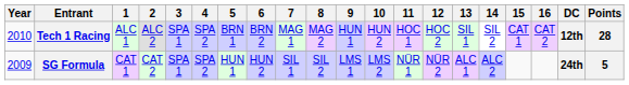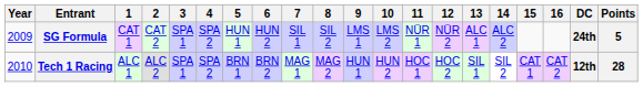rows swapped: SG Formula <-> Tech 1 Racing
